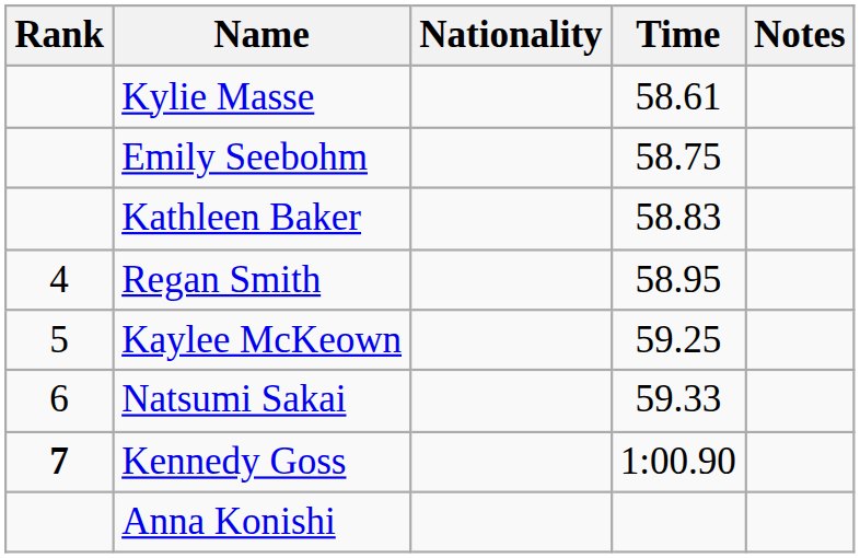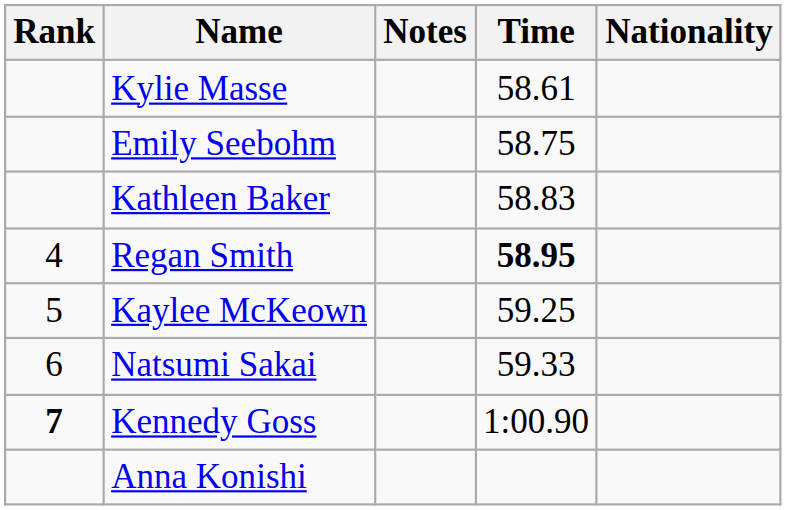columns swapped: Nationality <-> Notes
Regan Smith | Time: normal -> bold
